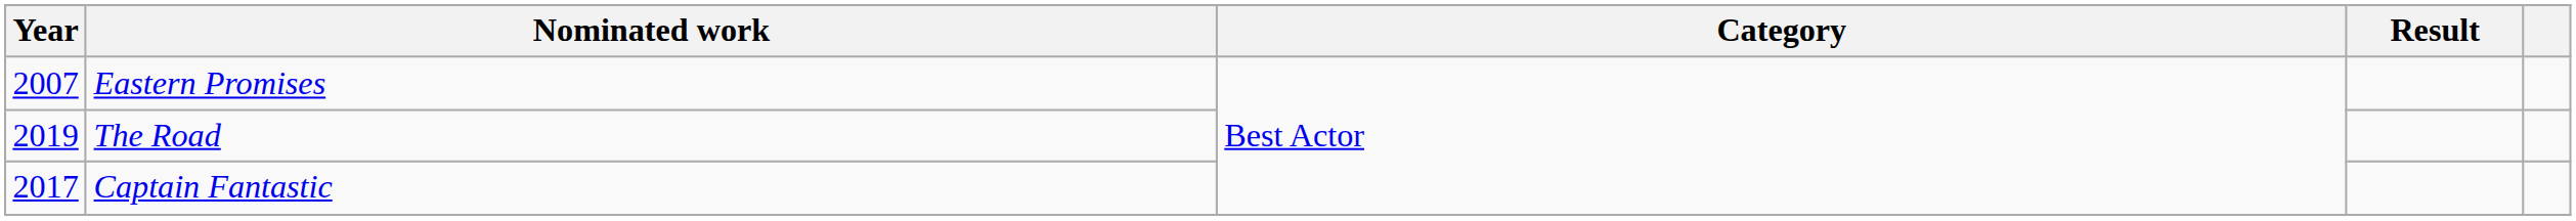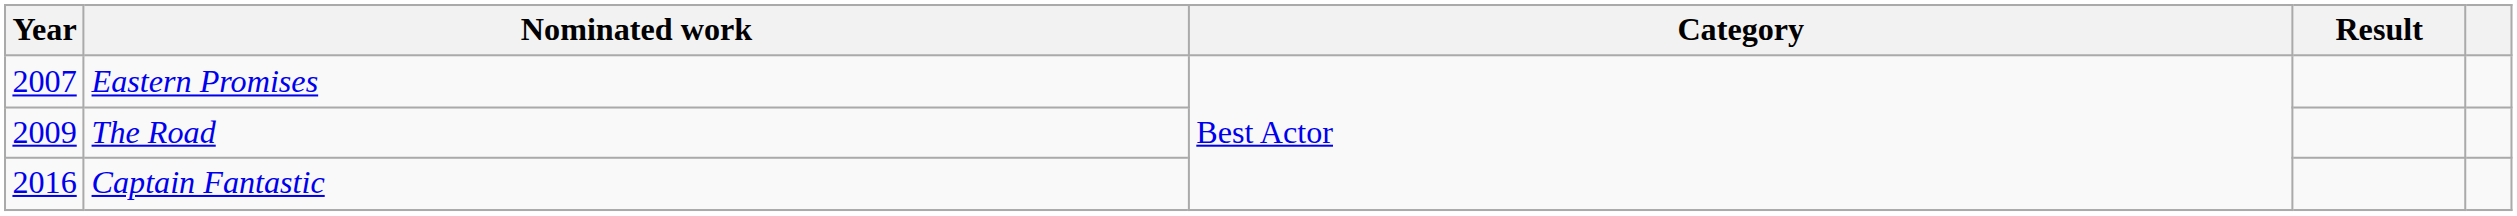The Road | Year: 2019 -> 2009
Captain Fantastic | Year: 2017 -> 2016
